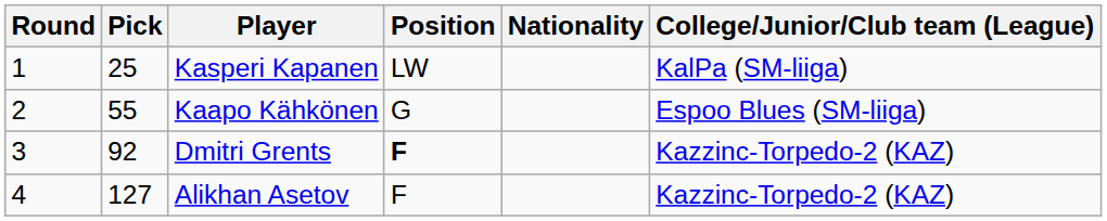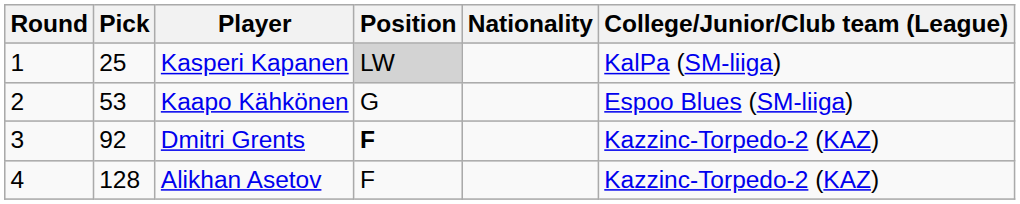Kasperi Kapanen | Position: no background -> lightgrey background
Kaapo Kähkönen | Pick: 55 -> 53
Alikhan Asetov | Pick: 127 -> 128
